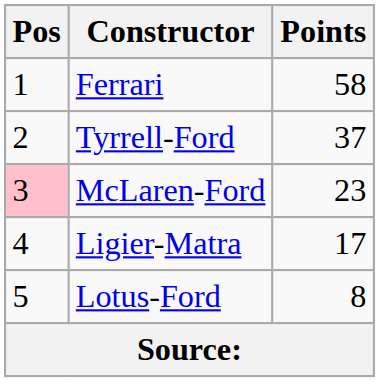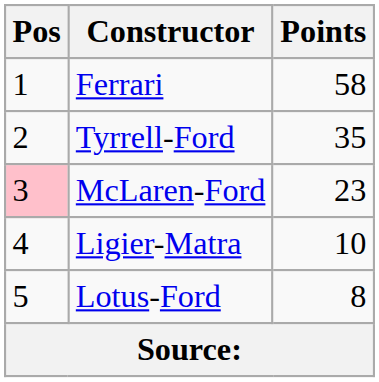Tyrrell-Ford | Points: 37 -> 35
Ligier-Matra | Points: 17 -> 10
